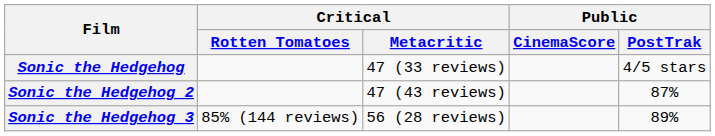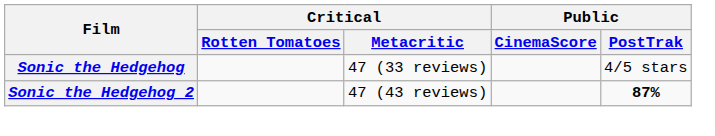Sonic the Hedgehog 2 | Public / PostTrak: normal -> bold
- row: Sonic the Hedgehog 3 | 85% (144 reviews) | 56 (28 reviews) | 89%
